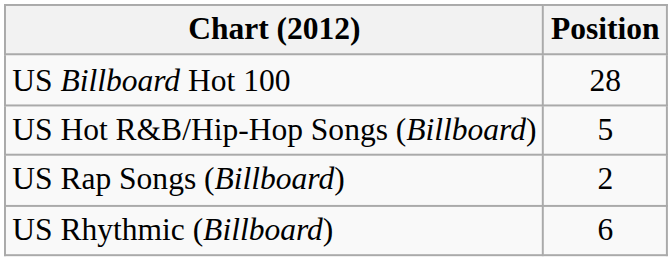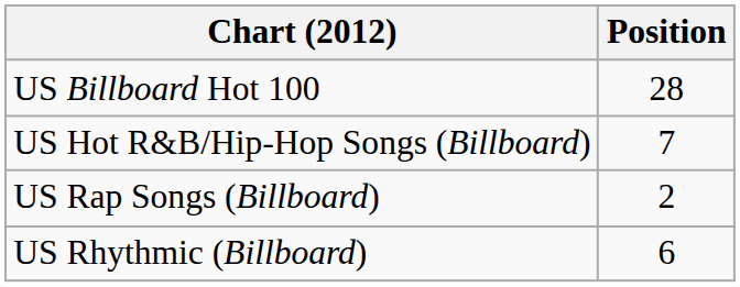US Hot R&B/Hip-Hop Songs (Billboard) | Position: 5 -> 7
